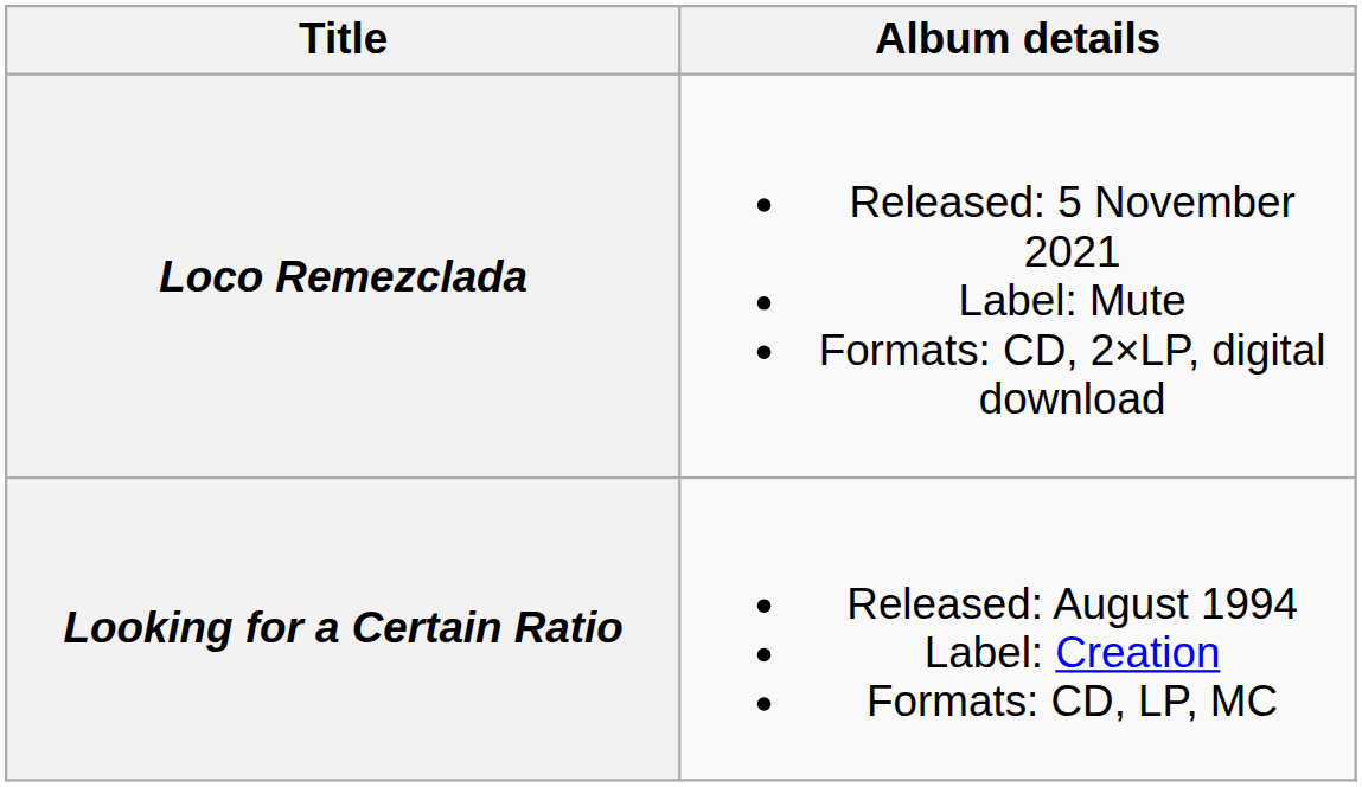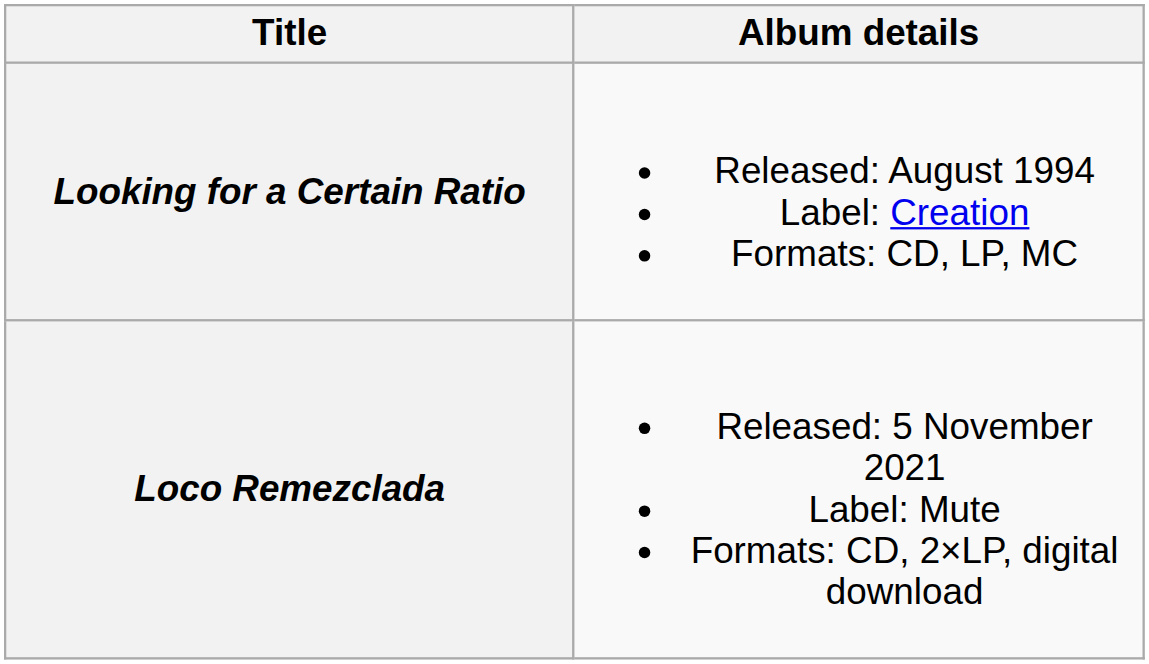rows swapped: Looking for a Certain Ratio <-> Loco Remezclada
